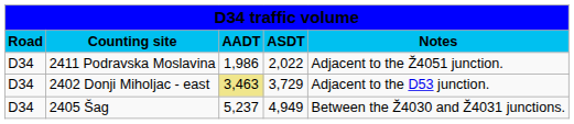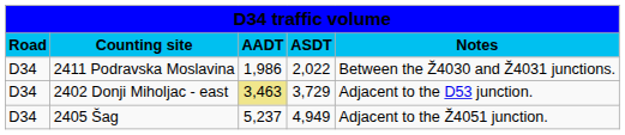2411 Podravska Moslavina | column 5: Adjacent to the Ž4051 junction. -> Between the Ž4030 and Ž4031 junctions.
2405 Šag | column 5: Between the Ž4030 and Ž4031 junctions. -> Adjacent to the Ž4051 junction.
